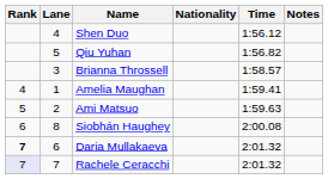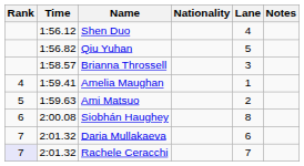columns swapped: Lane <-> Time
Daria Mullakaeva | Rank: bold -> normal
